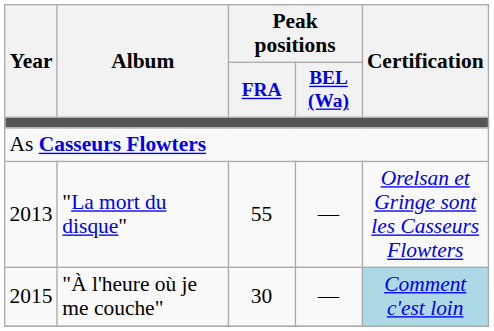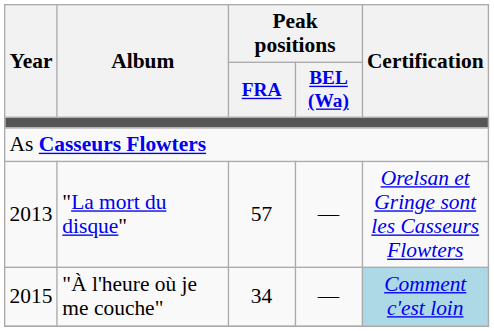"La mort du disque" | Peak positions / FRA: 55 -> 57
"À l'heure où je me couche" | Peak positions / FRA: 30 -> 34
